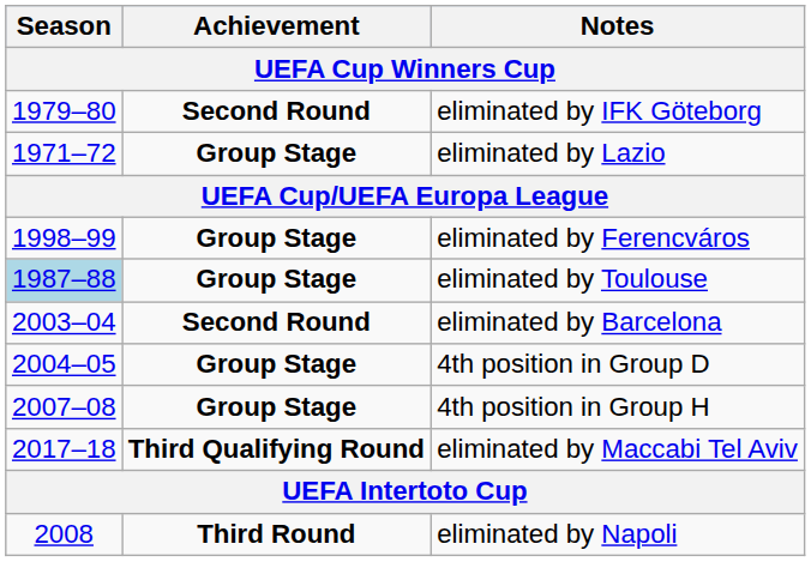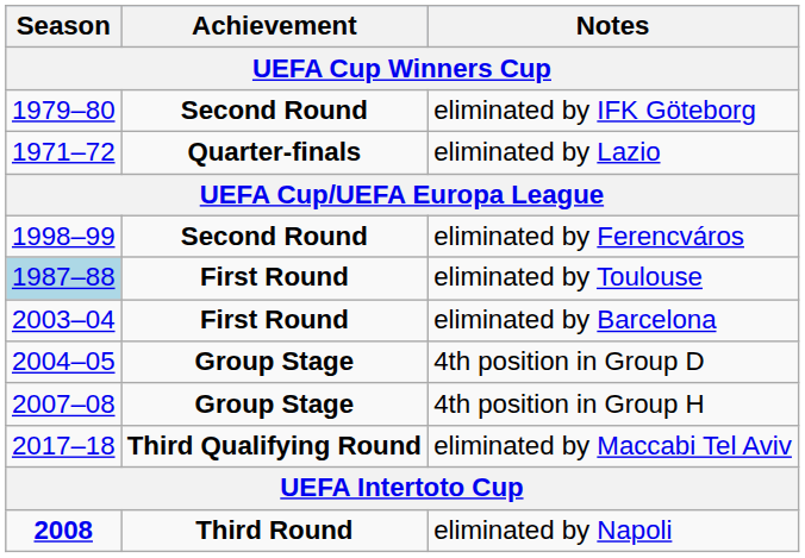eliminated by Lazio | Achievement / UEFA Cup Winners Cup: Group Stage -> Quarter-finals
eliminated by Ferencváros | Achievement / UEFA Cup Winners Cup: Group Stage -> Second Round
eliminated by Toulouse | Achievement / UEFA Cup Winners Cup: Group Stage -> First Round
eliminated by Barcelona | Achievement / UEFA Cup Winners Cup: Second Round -> First Round
eliminated by Napoli | Season / UEFA Cup Winners Cup: normal -> bold
